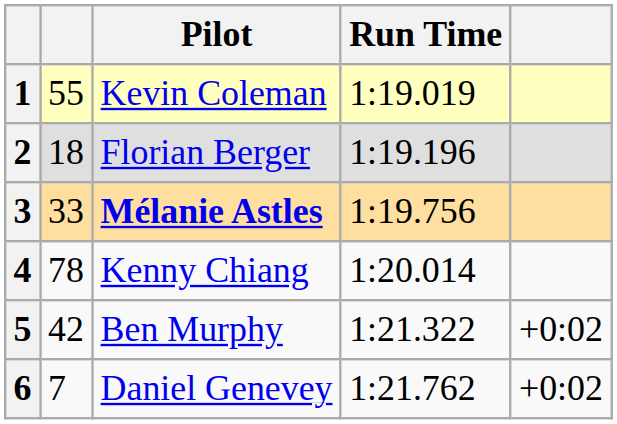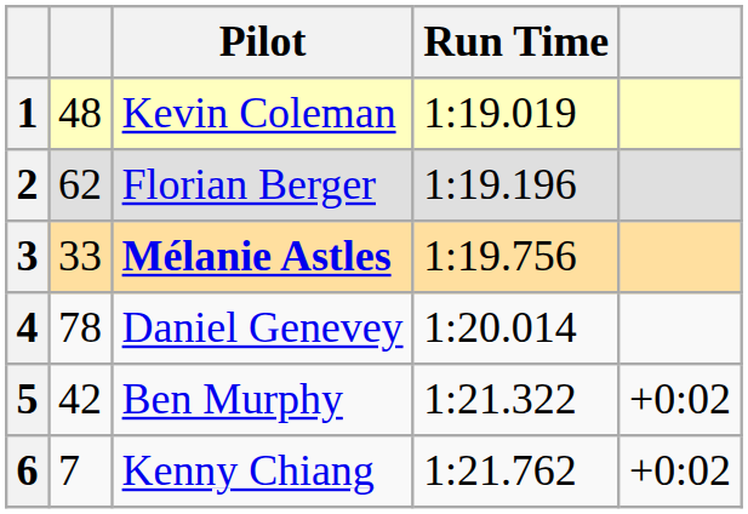1 | column 2: 55 -> 48
2 | column 2: 18 -> 62
4 | Pilot: Kenny Chiang -> Daniel Genevey
6 | Pilot: Daniel Genevey -> Kenny Chiang
